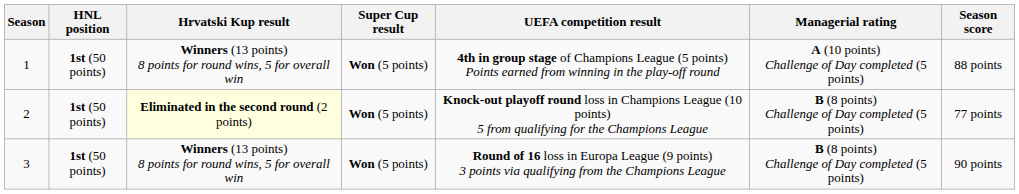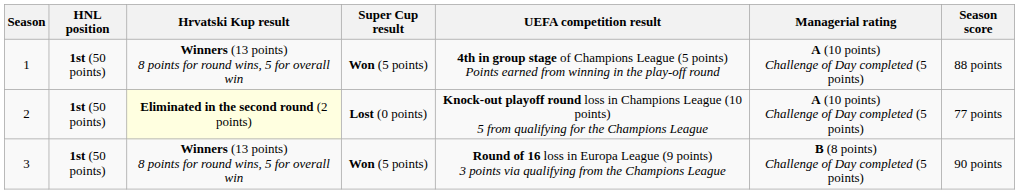2 | Super Cup result: Won (5 points) -> Lost (0 points)
2 | Managerial rating: B (8 points) Challenge of Day completed (5 points) -> A (10 points) Challenge of Day completed (5 points)
